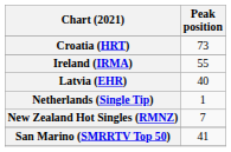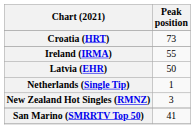Latvia (EHR) | Peak position: 40 -> 50
New Zealand Hot Singles (RMNZ) | Peak position: 7 -> 3
